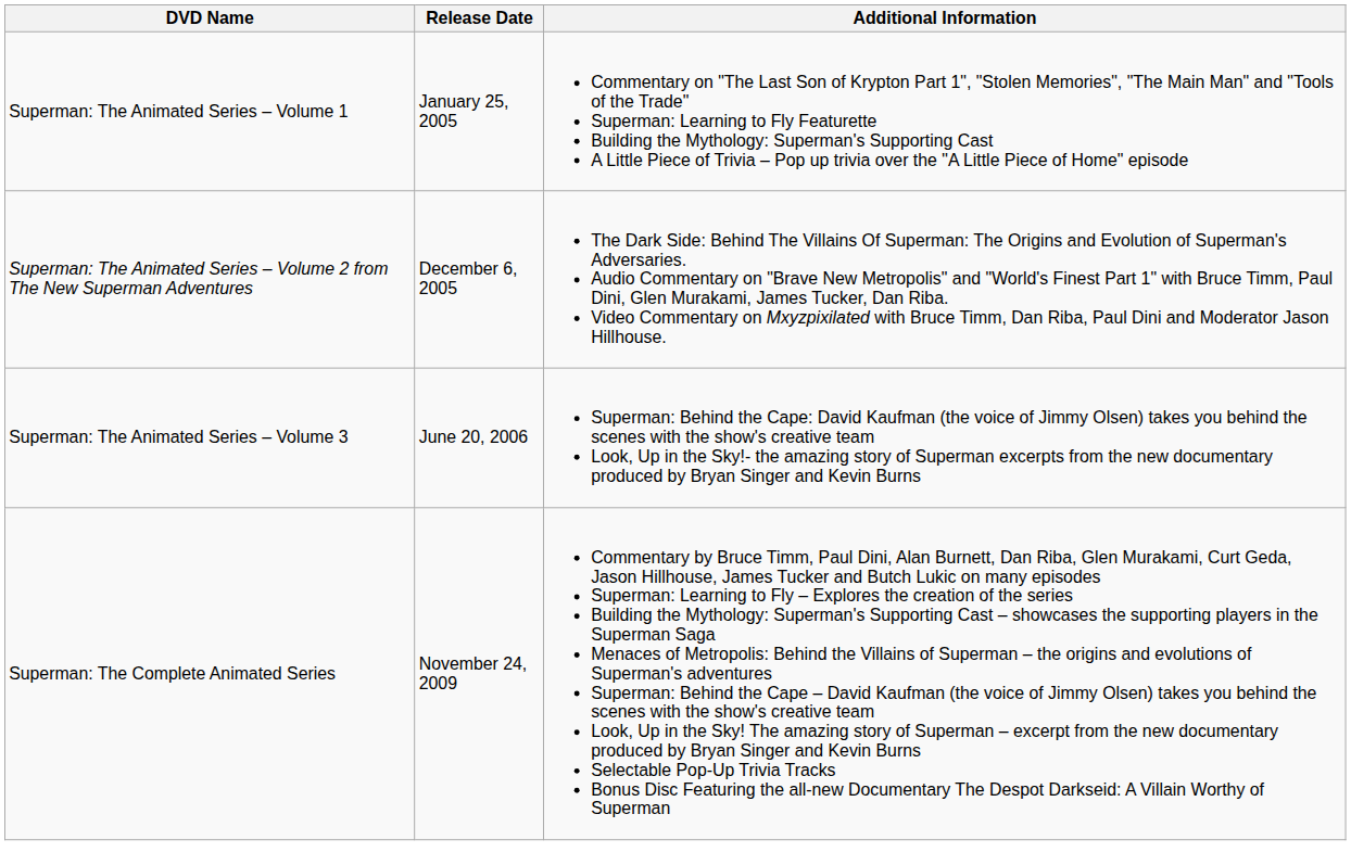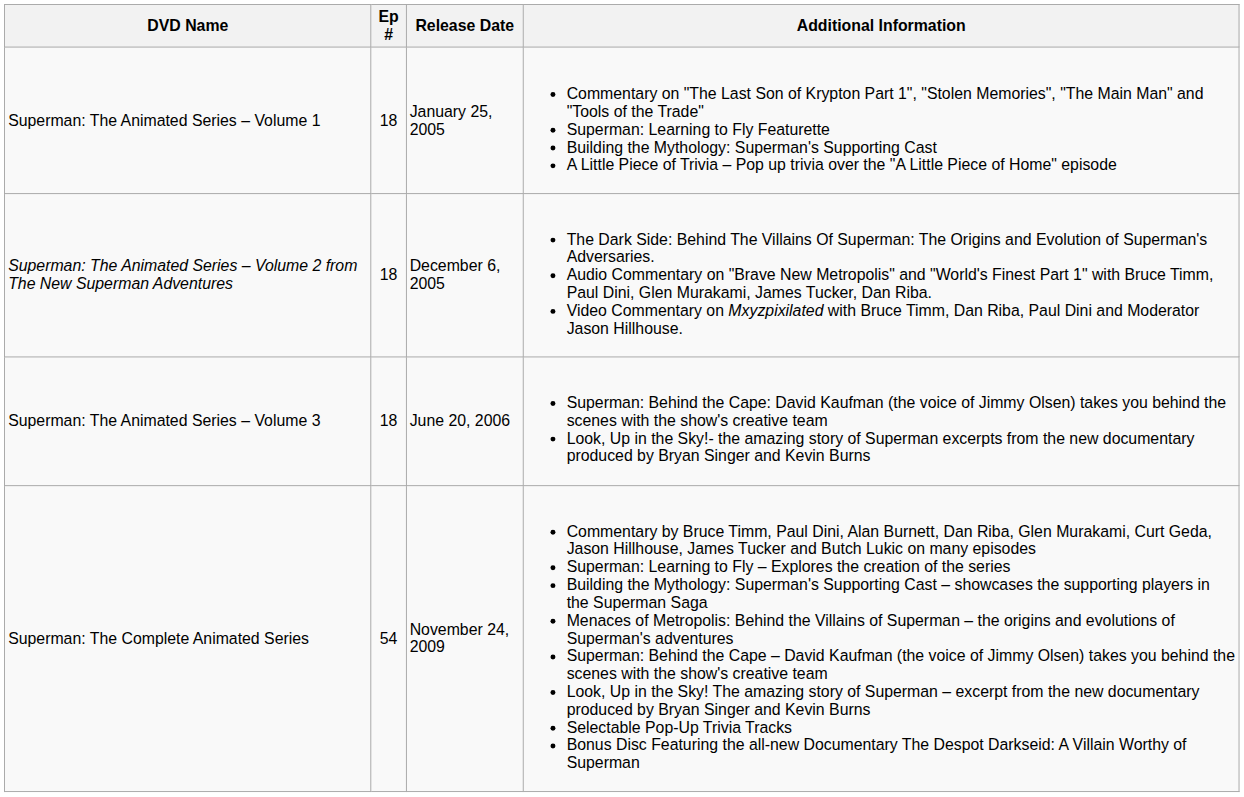+ column: Ep # | 18 | 18 | 18 | 54
